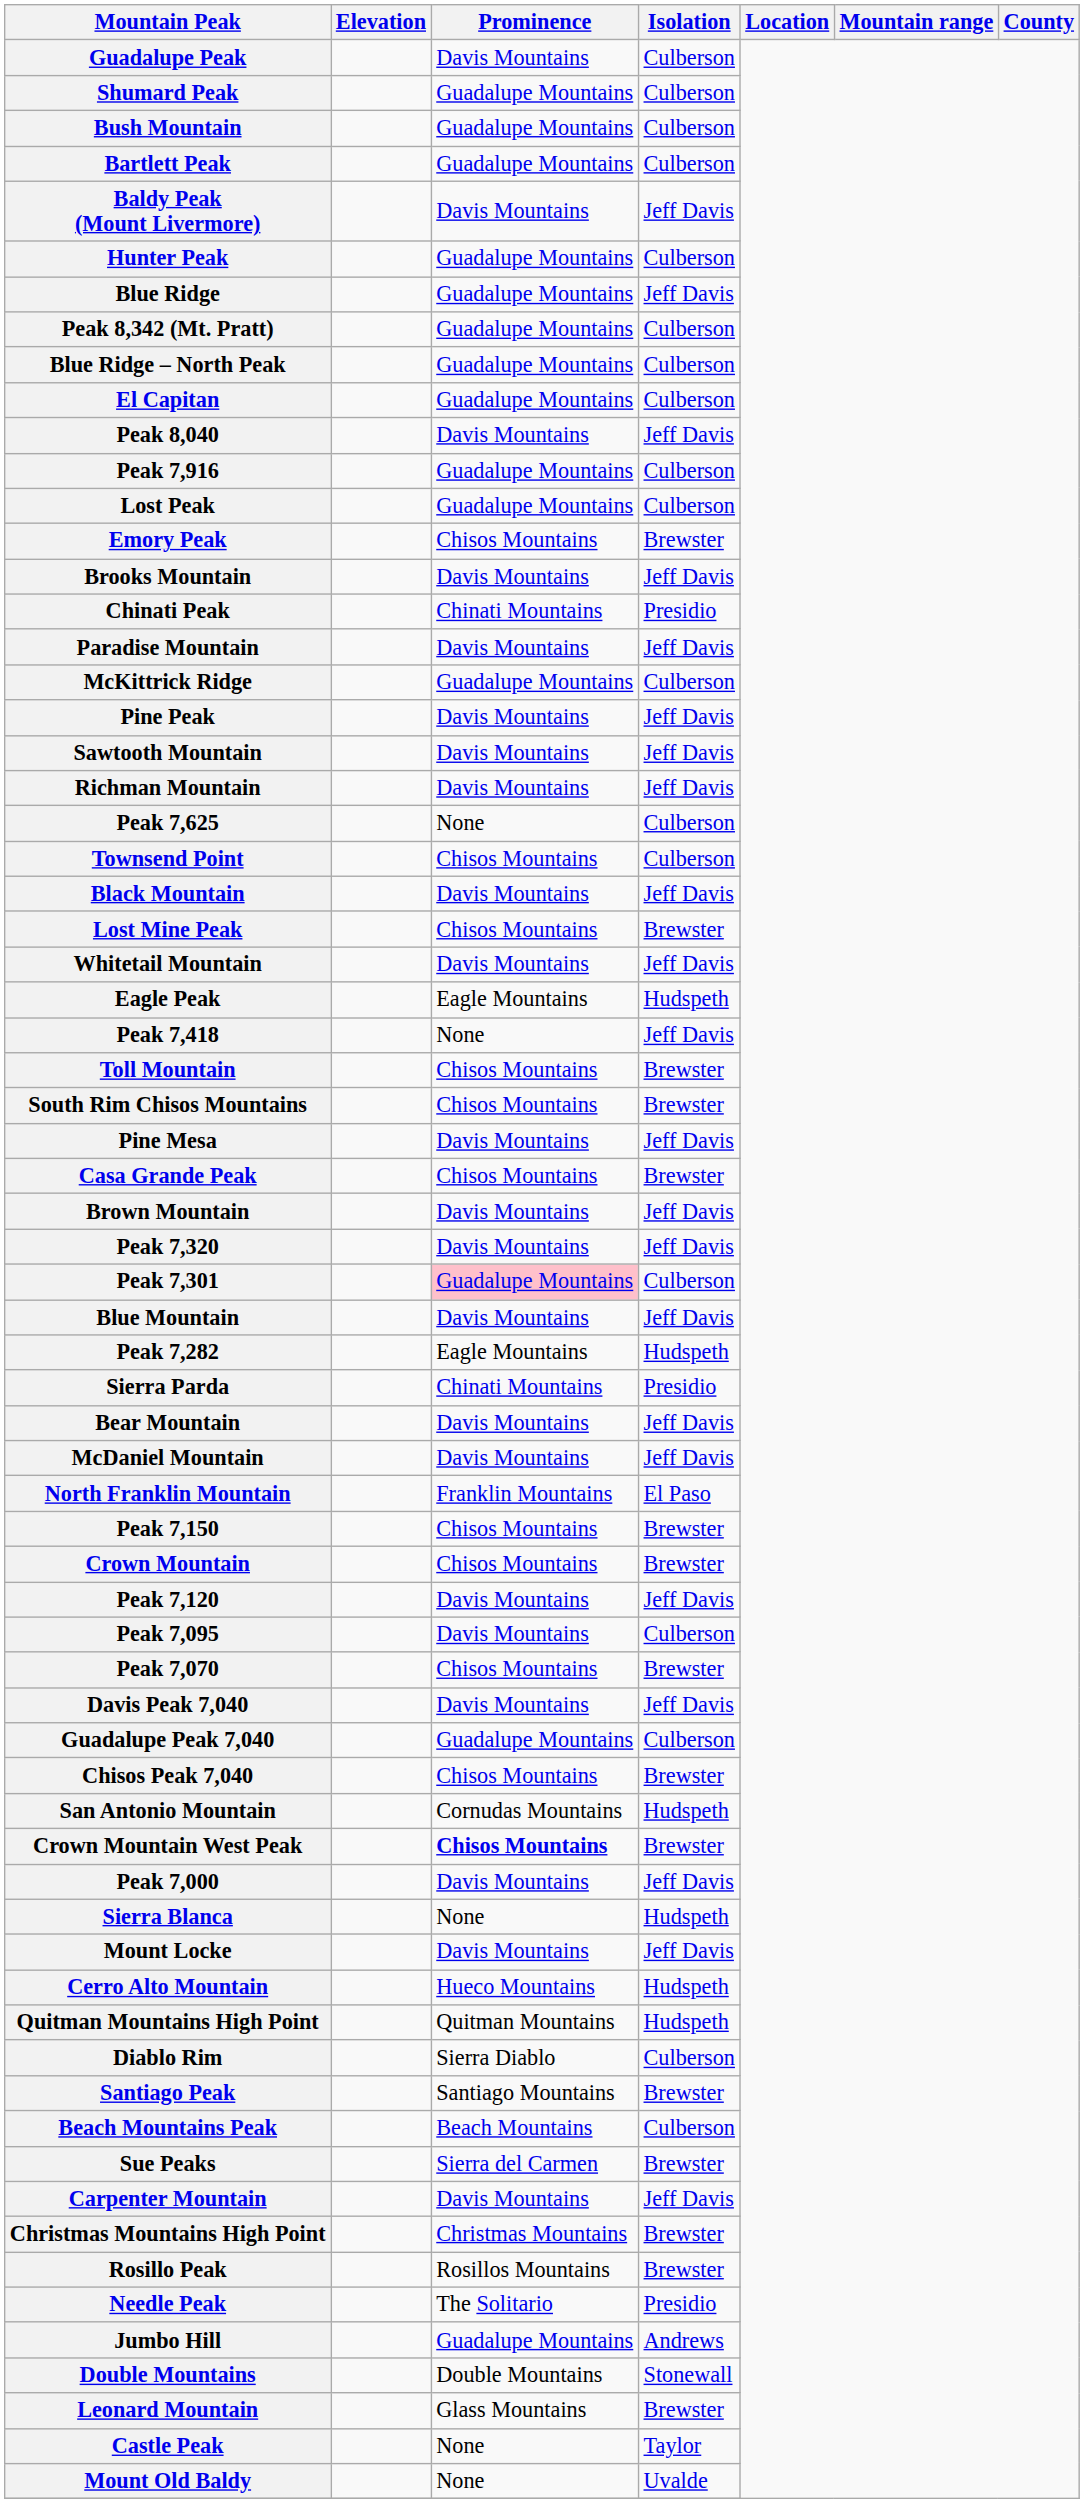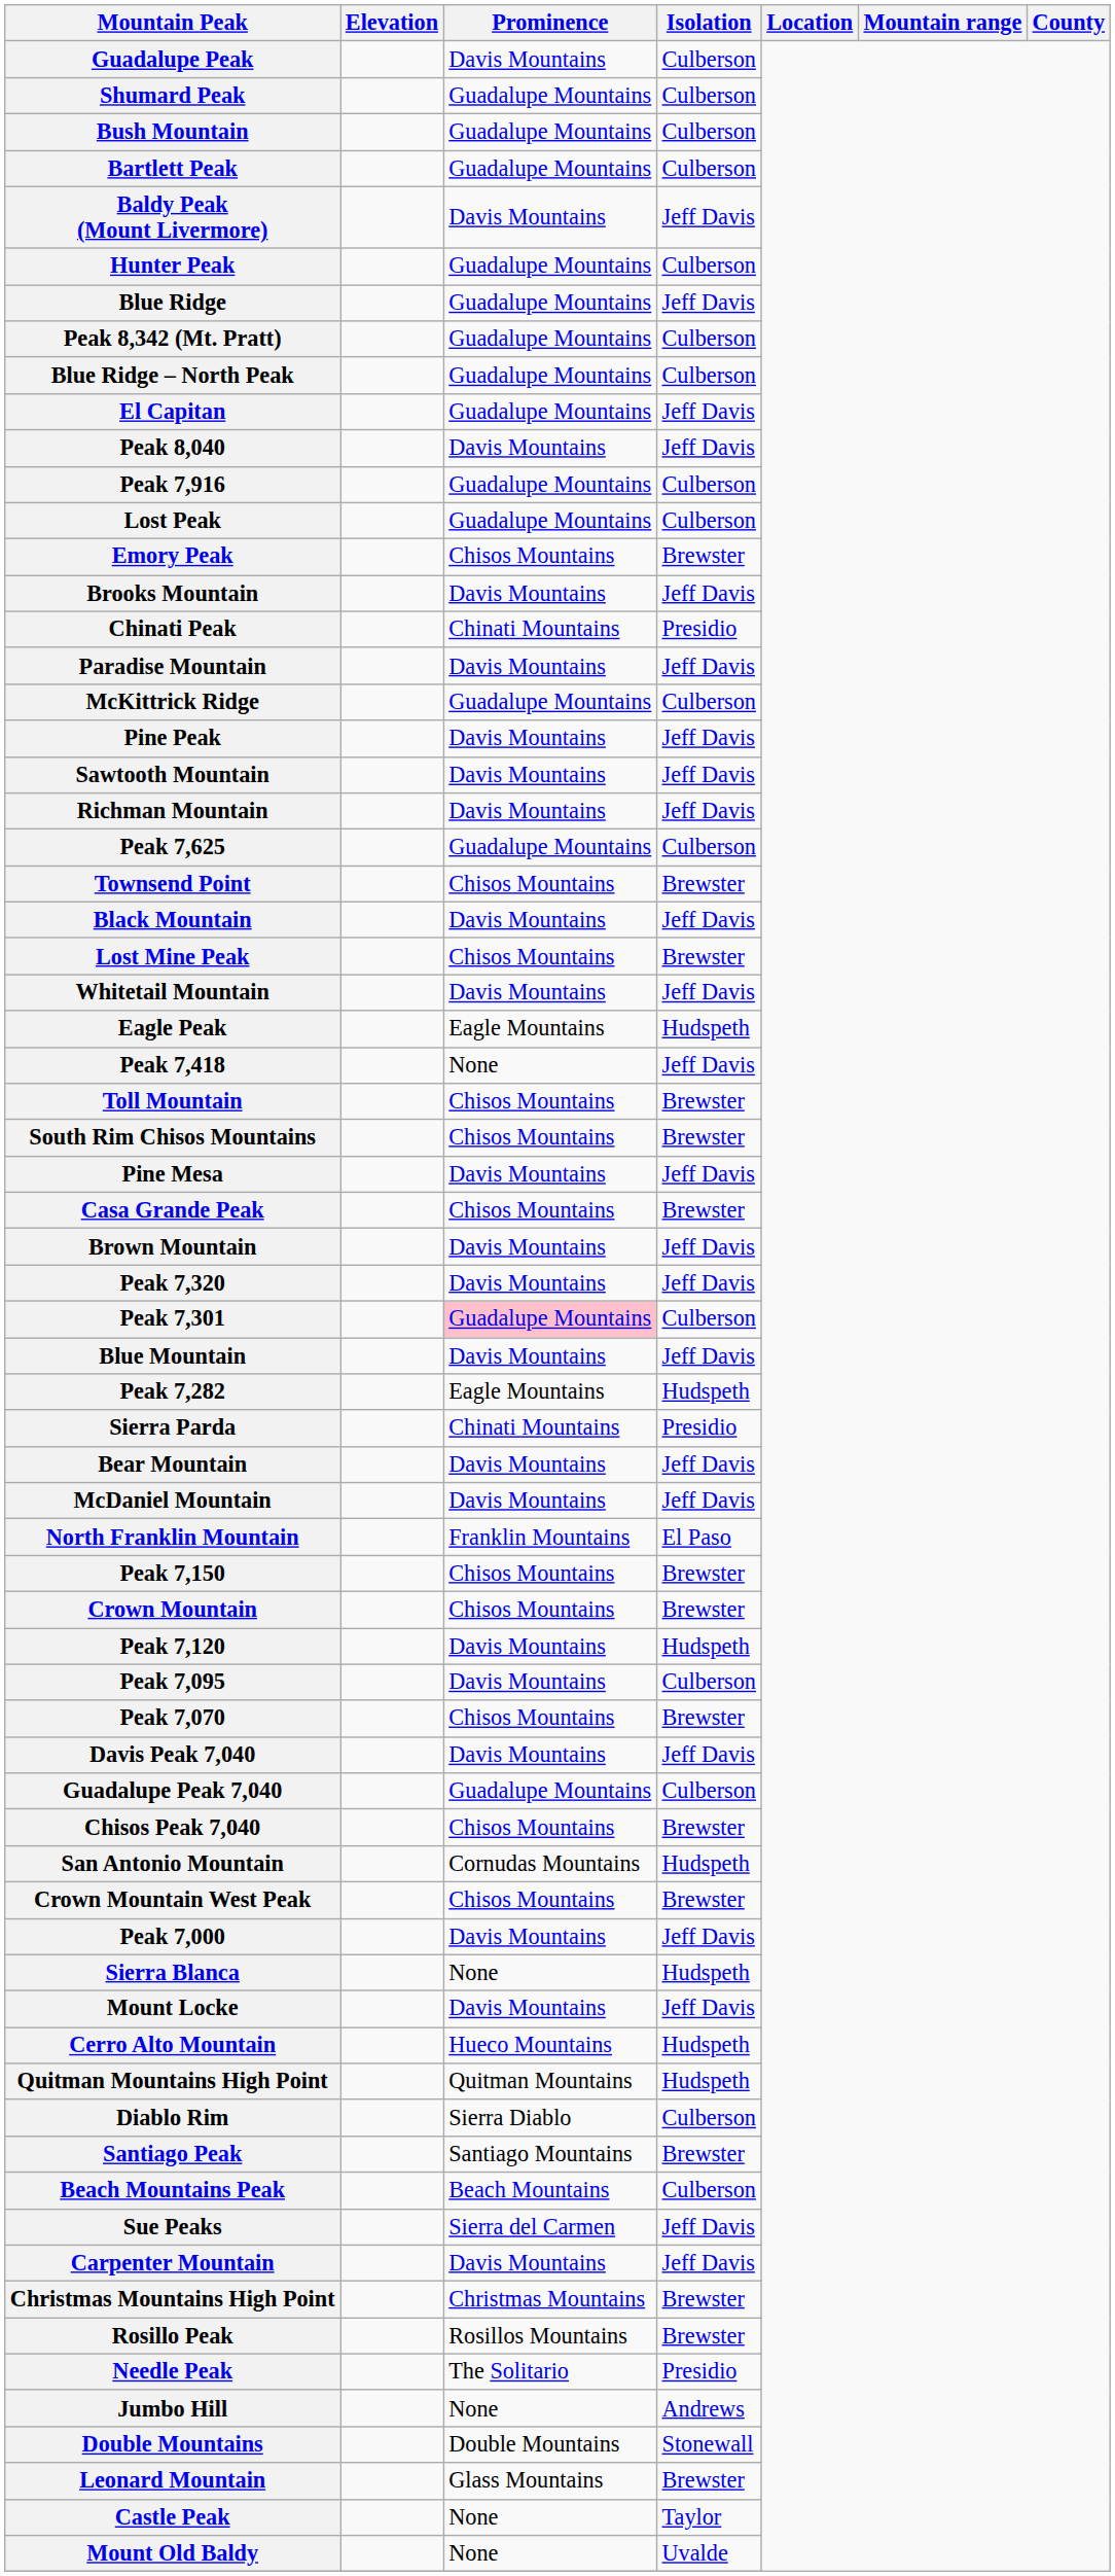El Capitan | Isolation: Culberson -> Jeff Davis
Peak 7,625 | Prominence: None -> Guadalupe Mountains
Townsend Point | Isolation: Culberson -> Brewster
Peak 7,120 | Isolation: Jeff Davis -> Hudspeth
Crown Mountain West Peak | Prominence: bold -> normal
Sue Peaks | Isolation: Brewster -> Jeff Davis
Jumbo Hill | Prominence: Guadalupe Mountains -> None
